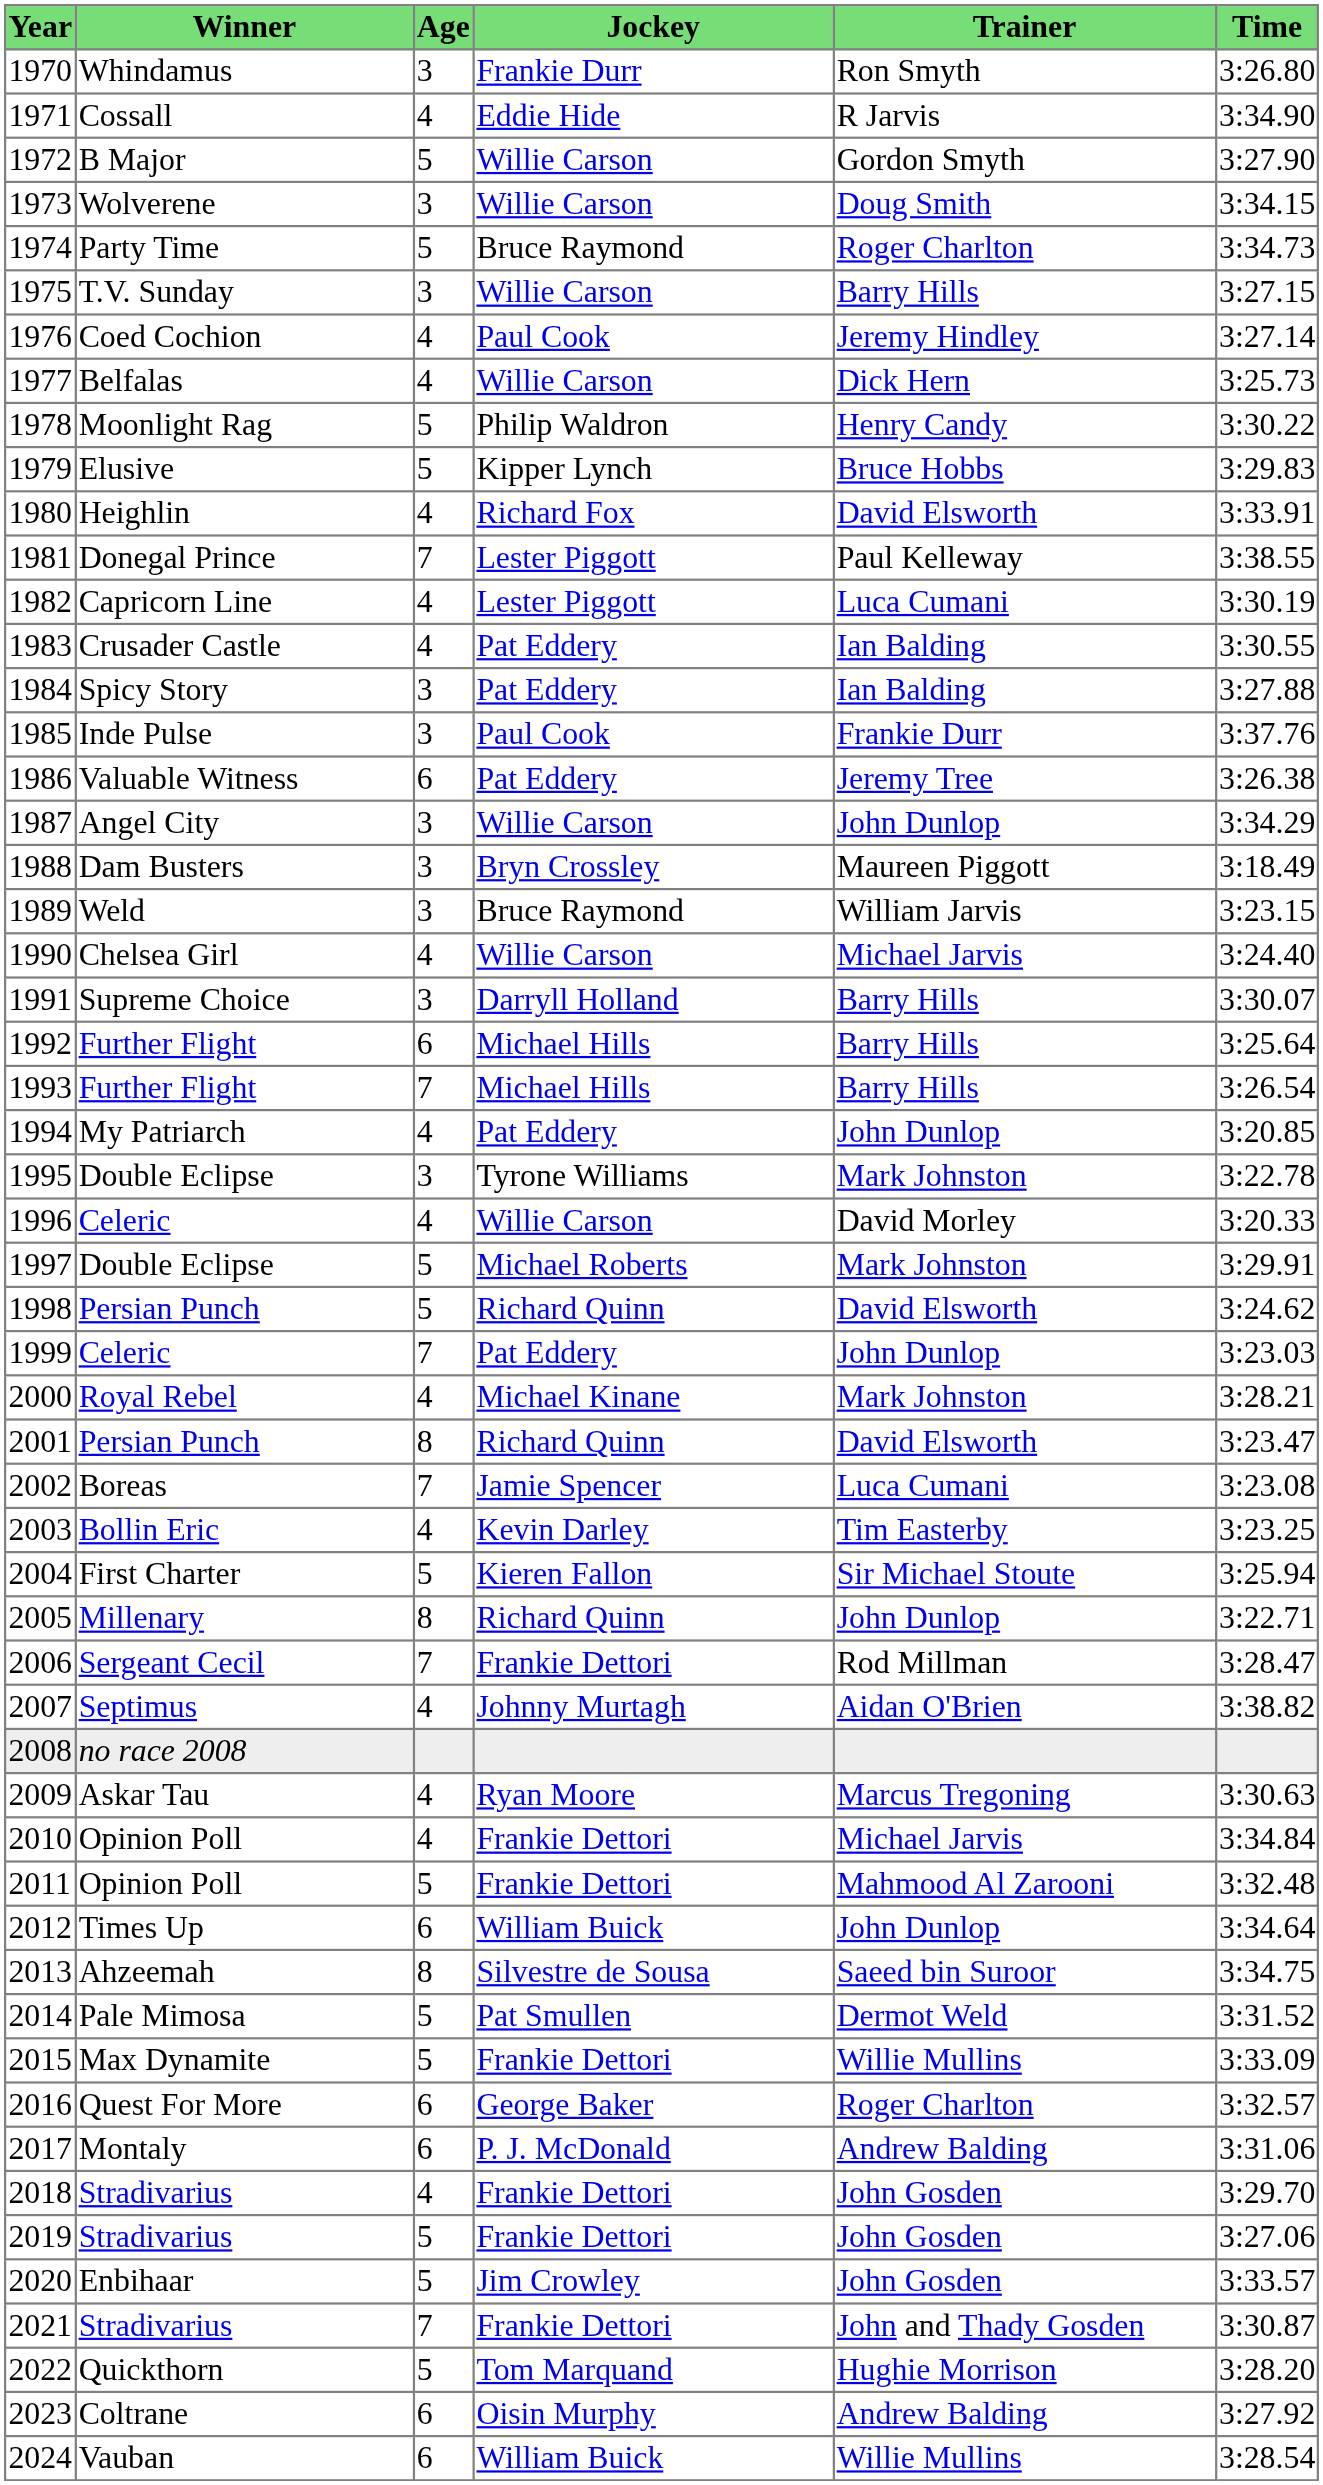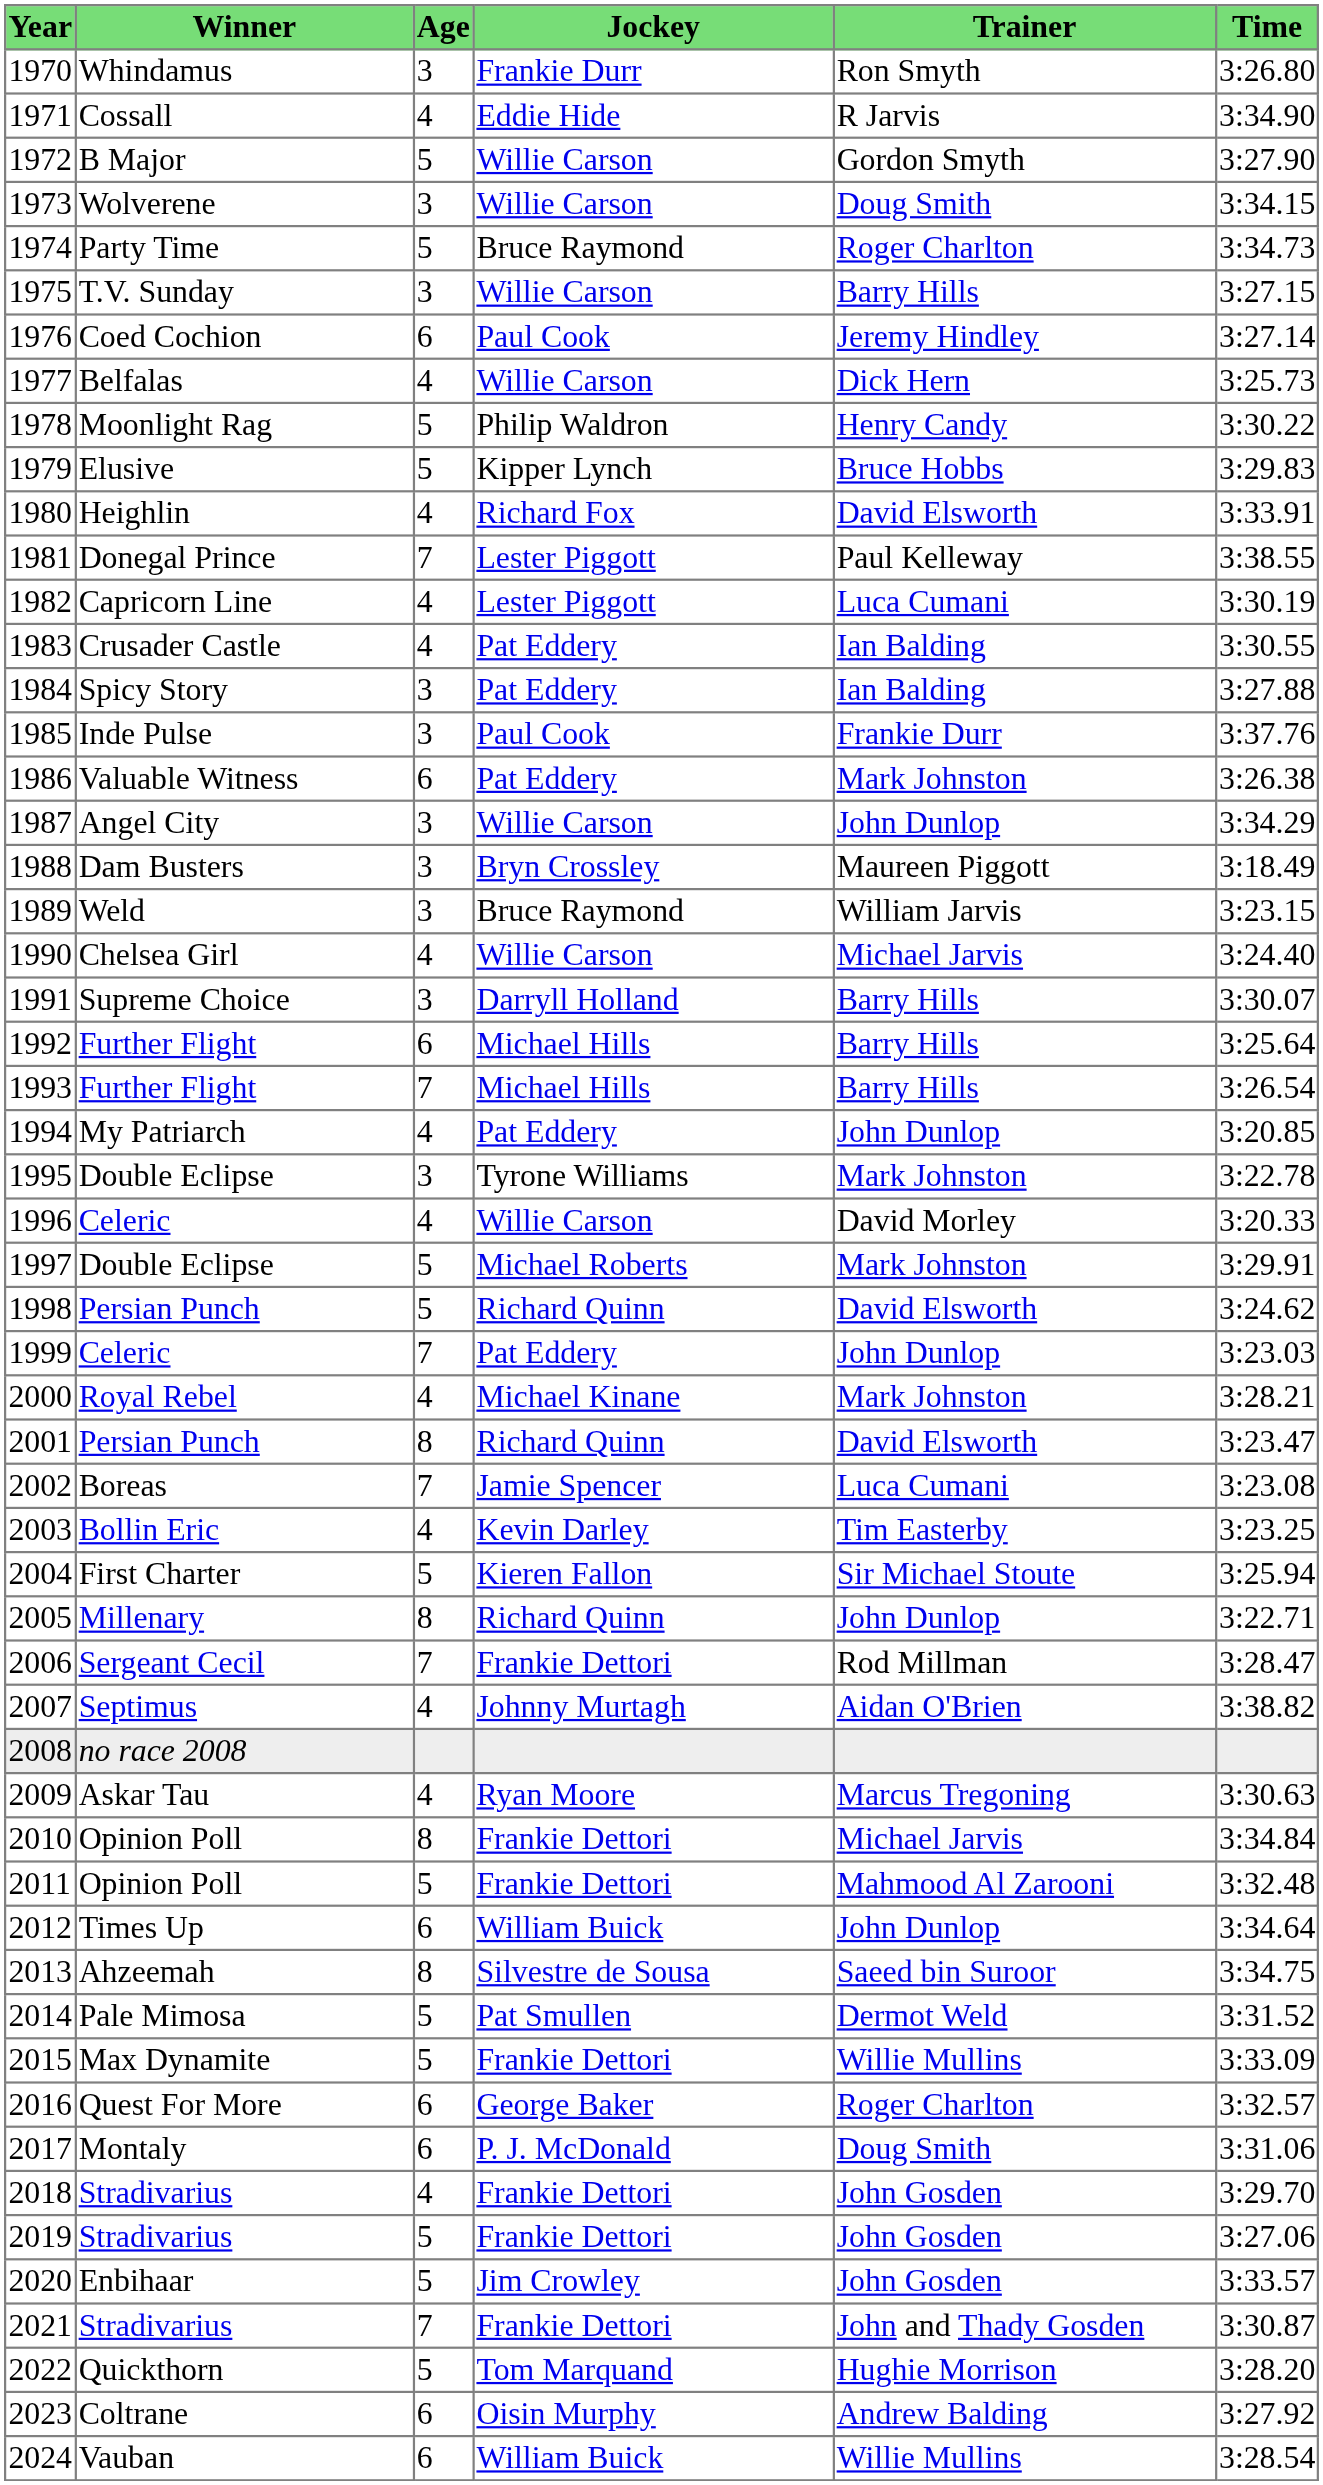1976 | Age: 4 -> 6
1986 | Trainer: Jeremy Tree -> Mark Johnston
2010 | Age: 4 -> 8
2017 | Trainer: Andrew Balding -> Doug Smith
